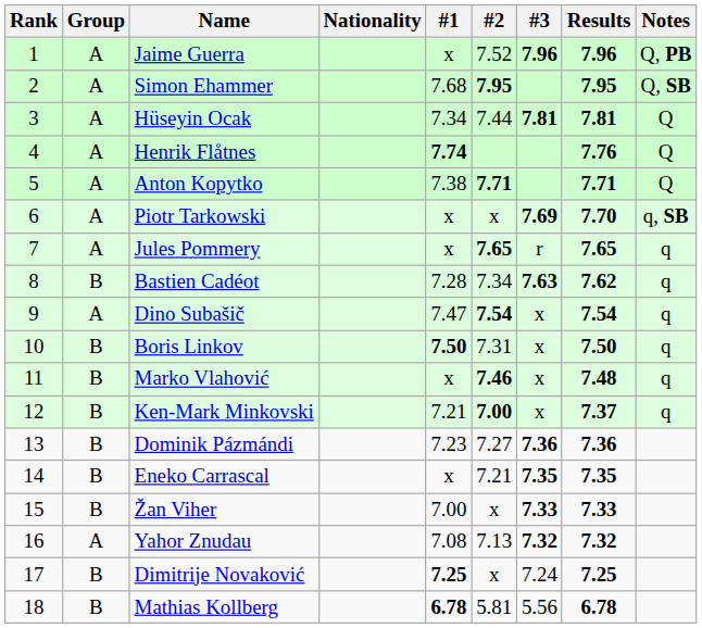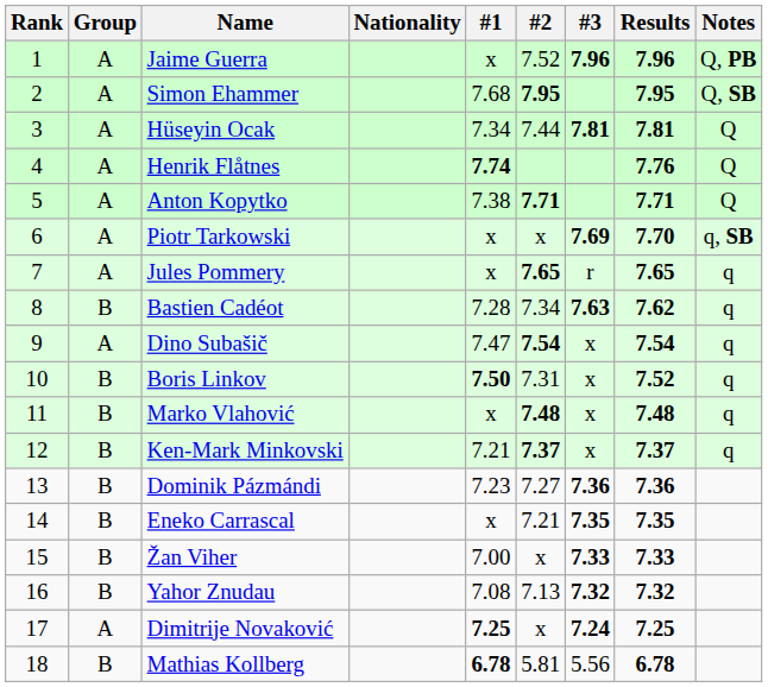Boris Linkov | Results: 7.50 -> 7.52
Marko Vlahović | #2: 7.46 -> 7.48
Ken-Mark Minkovski | #2: 7.00 -> 7.37
Yahor Znudau | Group: A -> B
Dimitrije Novaković | Group: B -> A
Dimitrije Novaković | #3: normal -> bold
